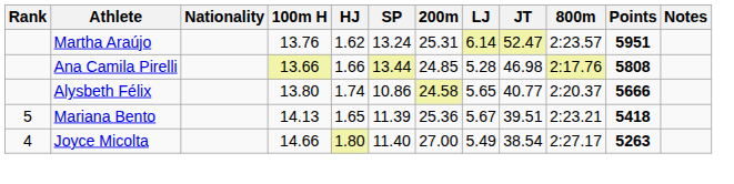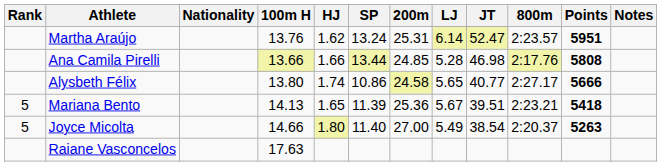Alysbeth Félix | 800m: 2:20.37 -> 2:27.17
Joyce Micolta | Rank: 4 -> 5
Joyce Micolta | 800m: 2:27.17 -> 2:20.37
+ row: Raiane Vasconcelos | 17.63
